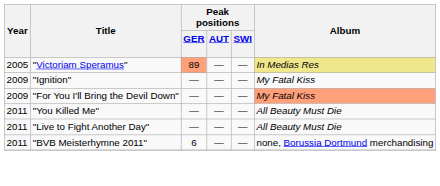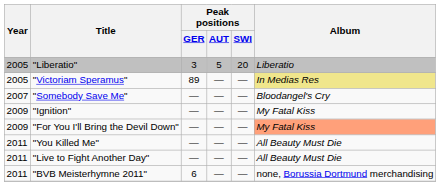+ row: 2005 | "Liberatio" | 3 | 5 | 20 | Liberatio
"Victoriam Speramus" | Peak positions / GER: lightsalmon background -> no background
+ row: 2007 | "Somebody Save Me" | — | — | — | Bloodangel's Cry
